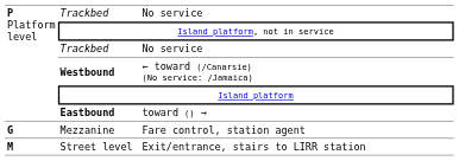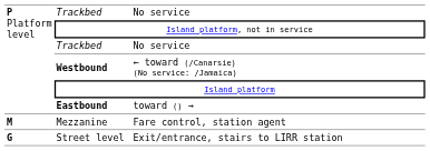Mezzanine | column 1: G -> M
Street level | column 1: M -> G
